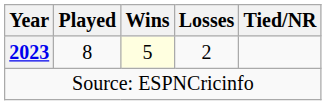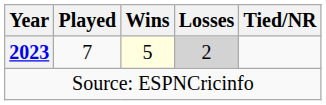2023 | Played: 8 -> 7
2023 | Losses: no background -> lightgrey background
